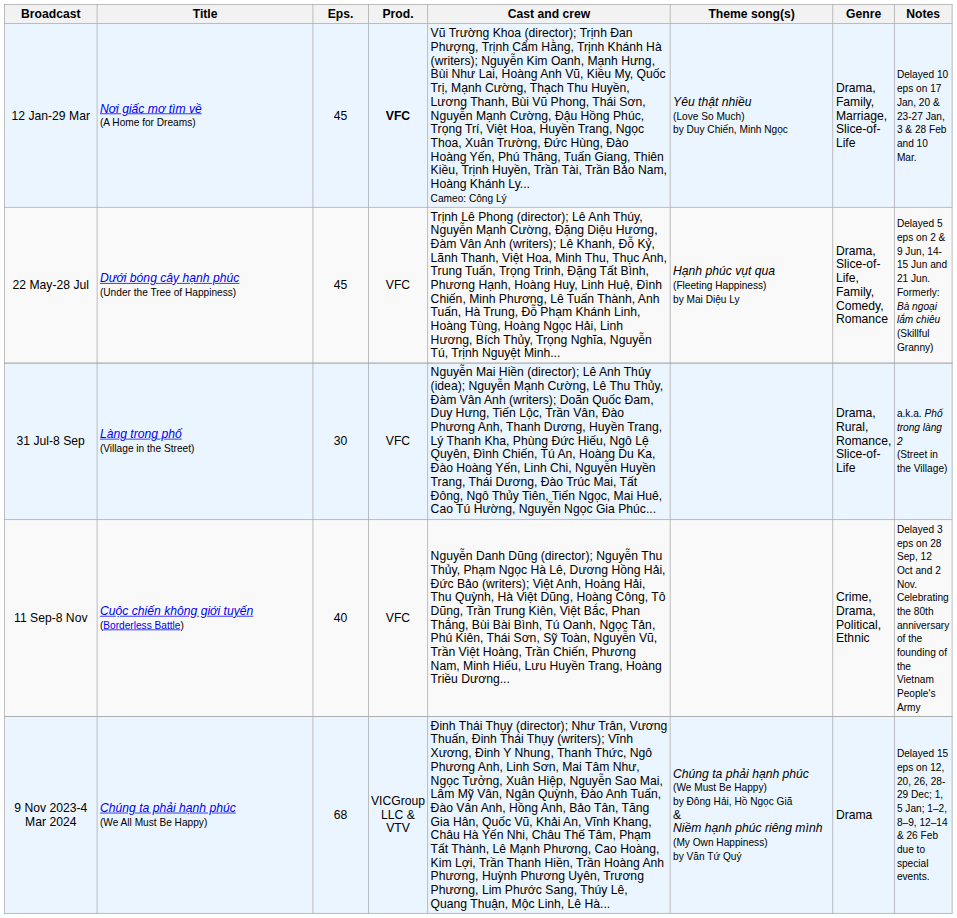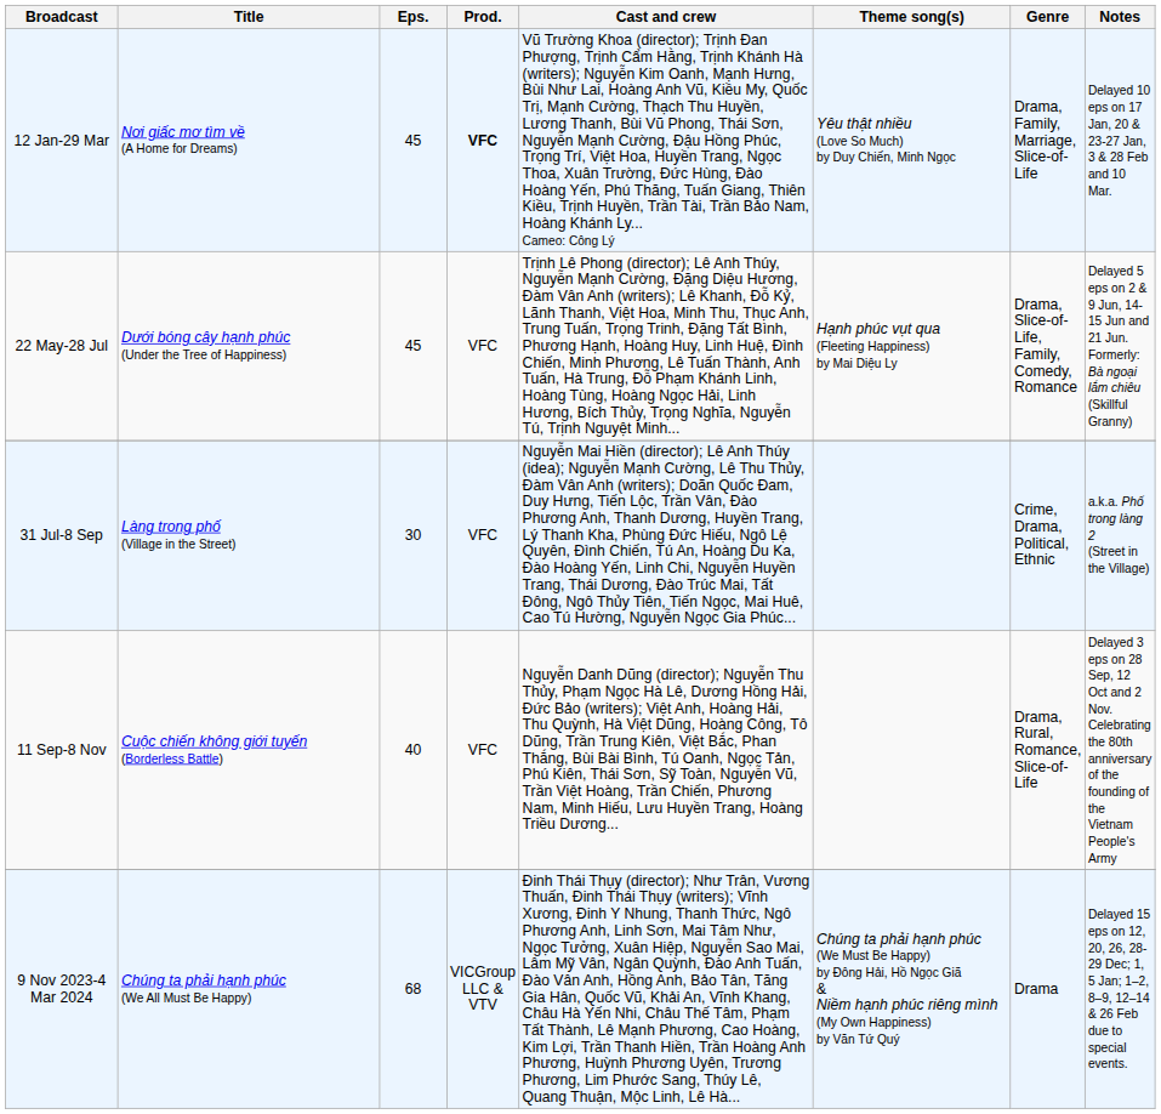31 Jul-8 Sep | Genre: Drama, Rural, Romance, Slice-of-Life -> Crime, Drama, Political, Ethnic
11 Sep-8 Nov | Genre: Crime, Drama, Political, Ethnic -> Drama, Rural, Romance, Slice-of-Life
